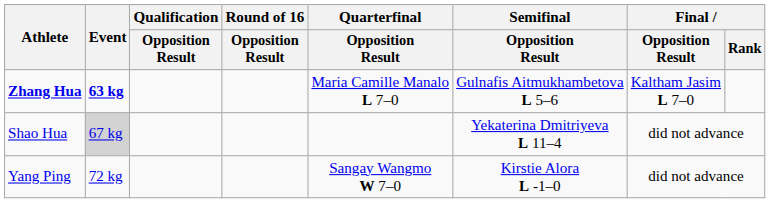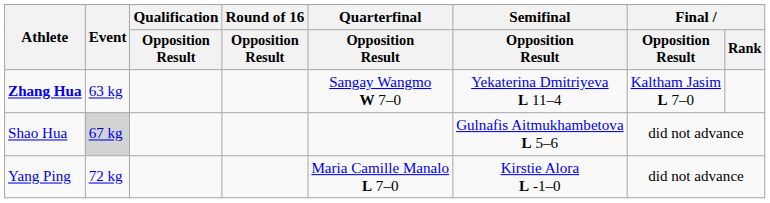Zhang Hua | Event: bold -> normal
Zhang Hua | Quarterfinal / Opposition Result: Maria Camille Manalo L 7–0 -> Sangay Wangmo W 7–0
Zhang Hua | Semifinal / Opposition Result: Gulnafis Aitmukhambetova L 5–6 -> Yekaterina Dmitriyeva L 11–4
Shao Hua | Semifinal / Opposition Result: Yekaterina Dmitriyeva L 11–4 -> Gulnafis Aitmukhambetova L 5–6
Yang Ping | Quarterfinal / Opposition Result: Sangay Wangmo W 7–0 -> Maria Camille Manalo L 7–0
